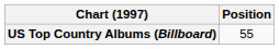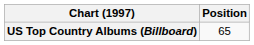US Top Country Albums (Billboard) | Position: 55 -> 65
